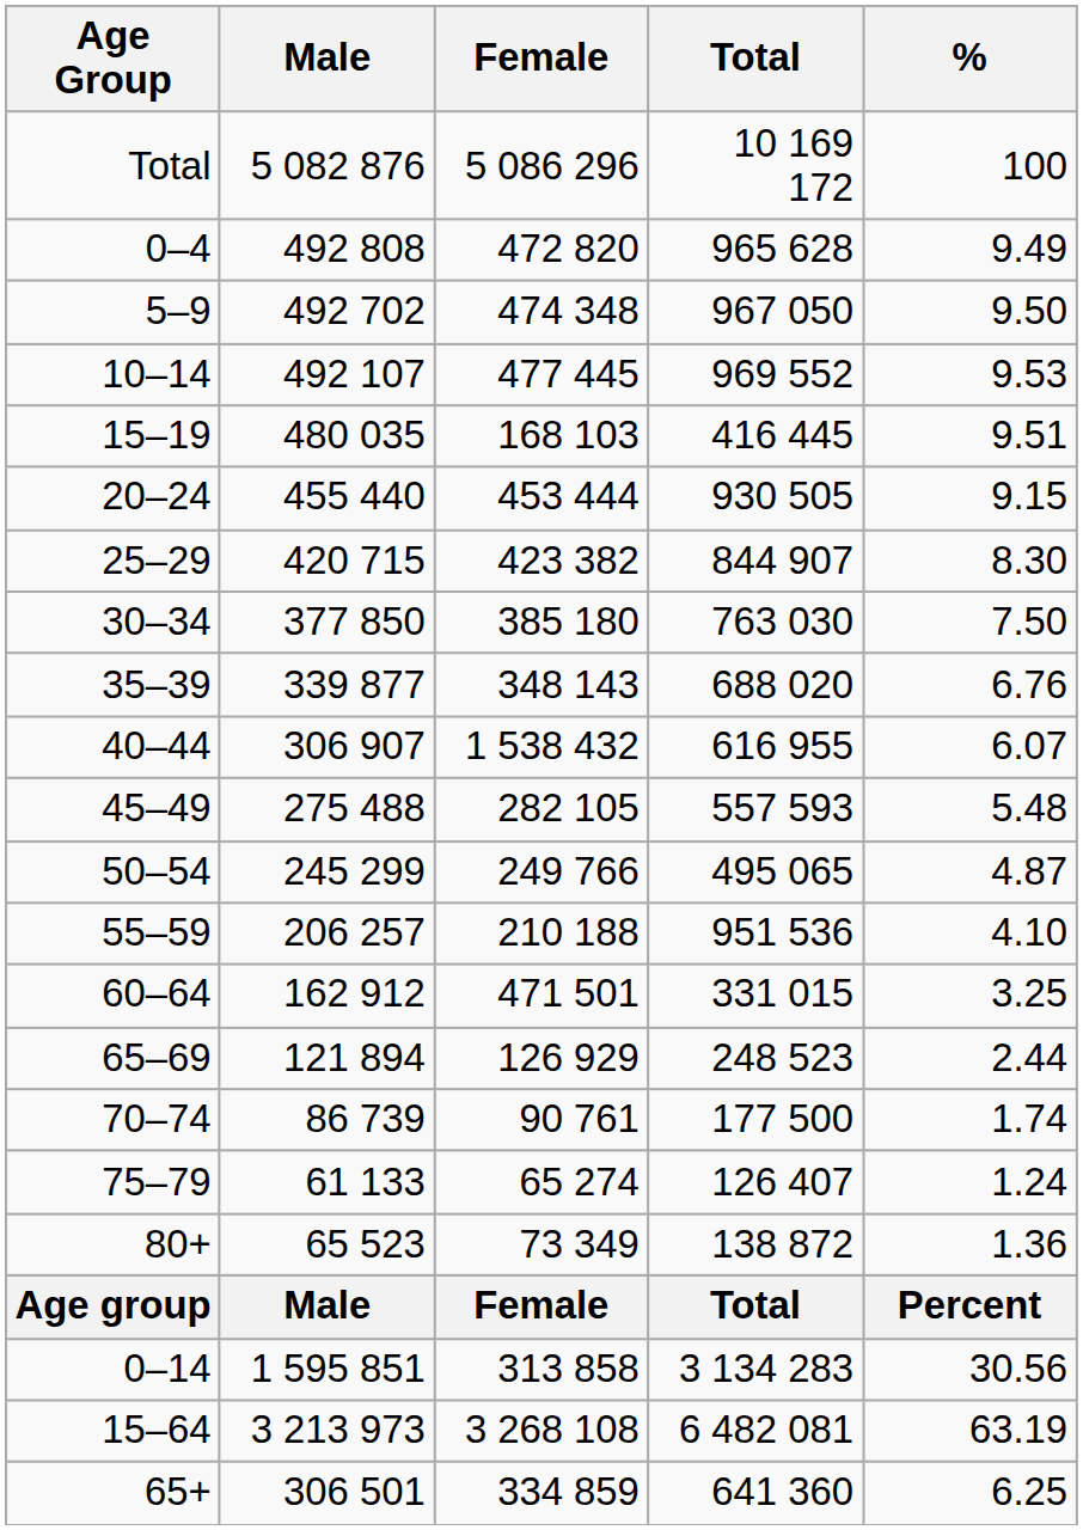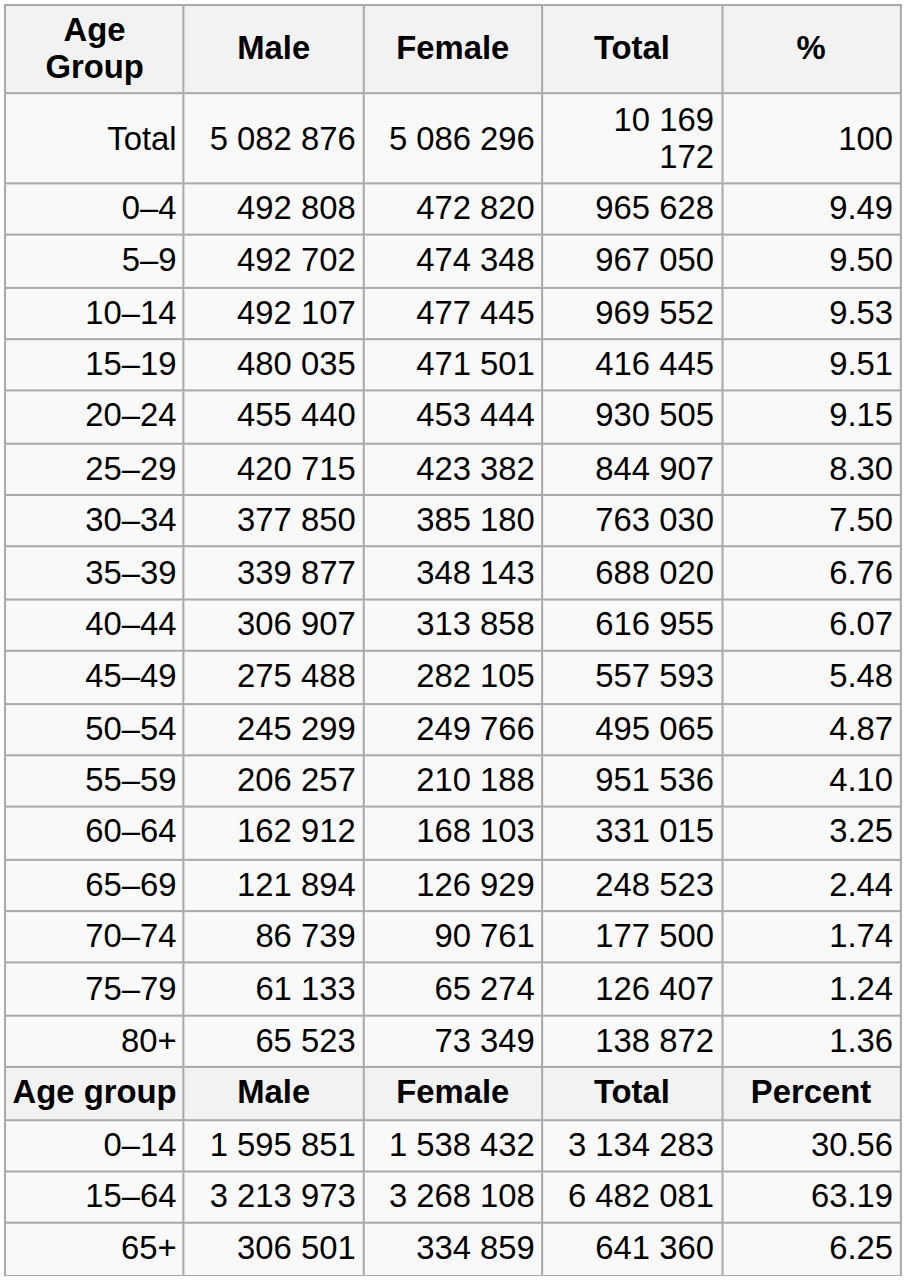15–19 | Female: 168 103 -> 471 501
40–44 | Female: 1 538 432 -> 313 858
60–64 | Female: 471 501 -> 168 103
0–14 | Female: 313 858 -> 1 538 432
